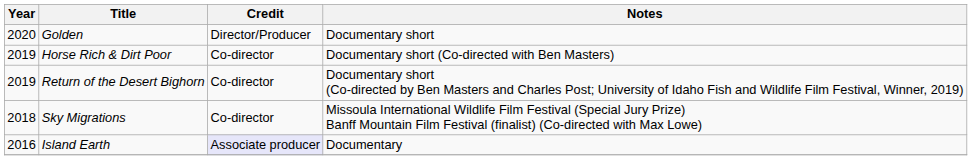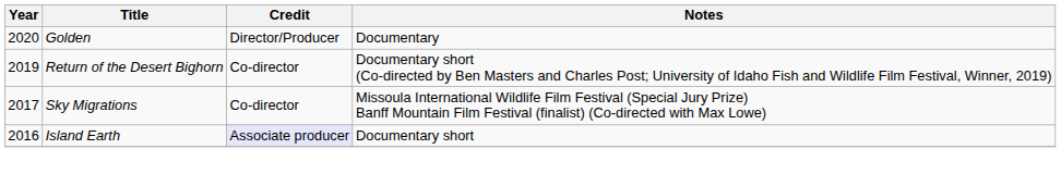Golden | Notes: Documentary short -> Documentary
- row: 2019 | Horse Rich & Dirt Poor | Co-director | Documentary short (Co-directed with Ben Masters)
Sky Migrations | Year: 2018 -> 2017
Island Earth | Notes: Documentary -> Documentary short
